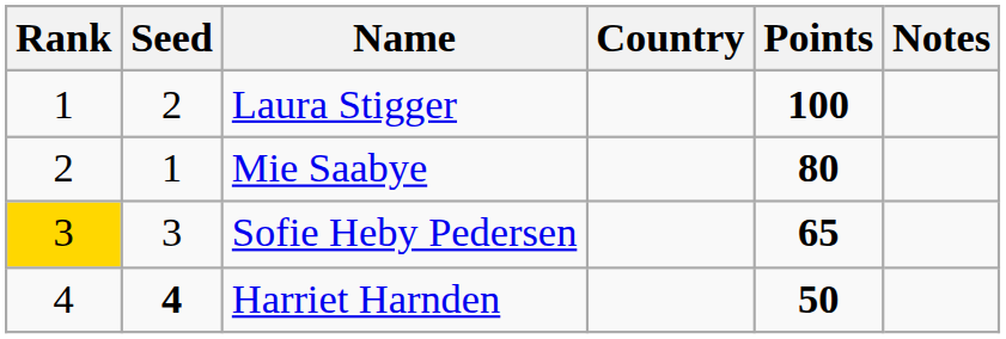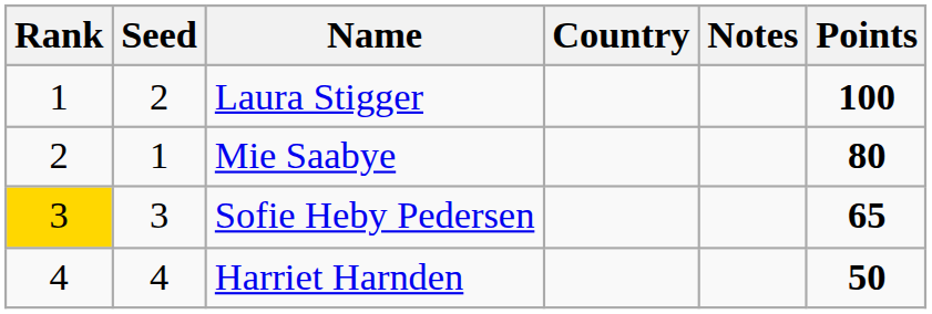columns swapped: Notes <-> Points
Harriet Harnden | Seed: bold -> normal
